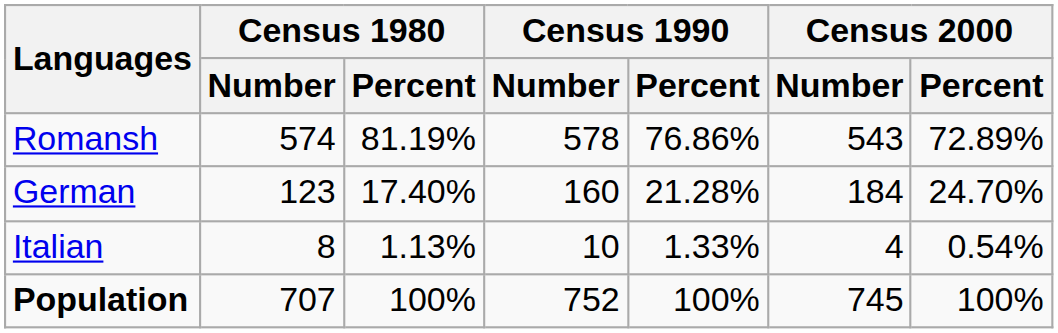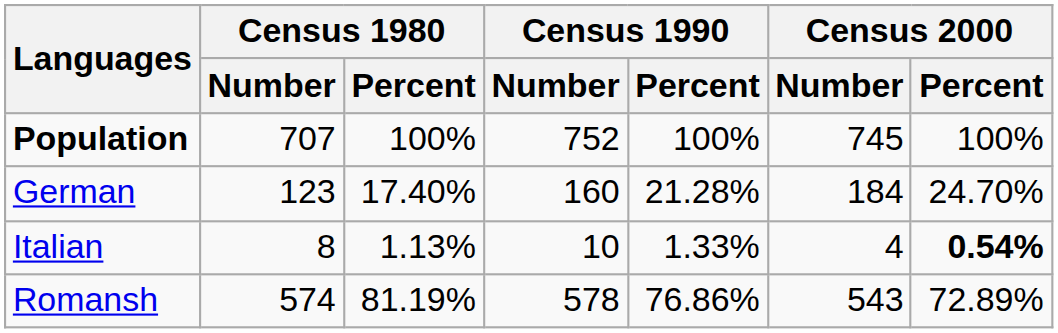rows swapped: Romansh <-> Population
Italian | Census 2000 / Percent: normal -> bold
